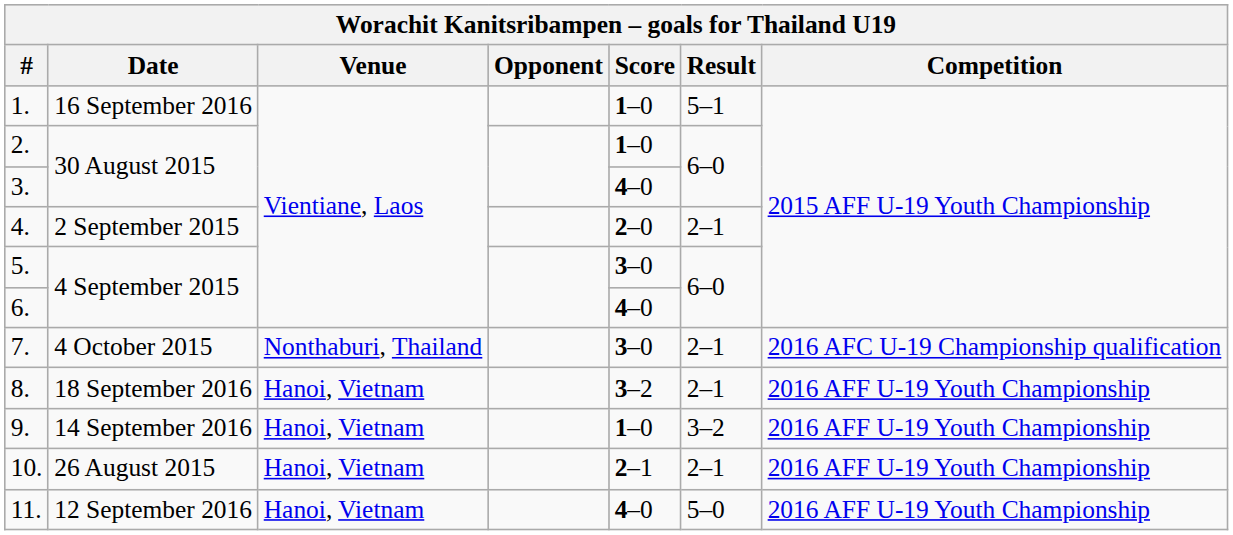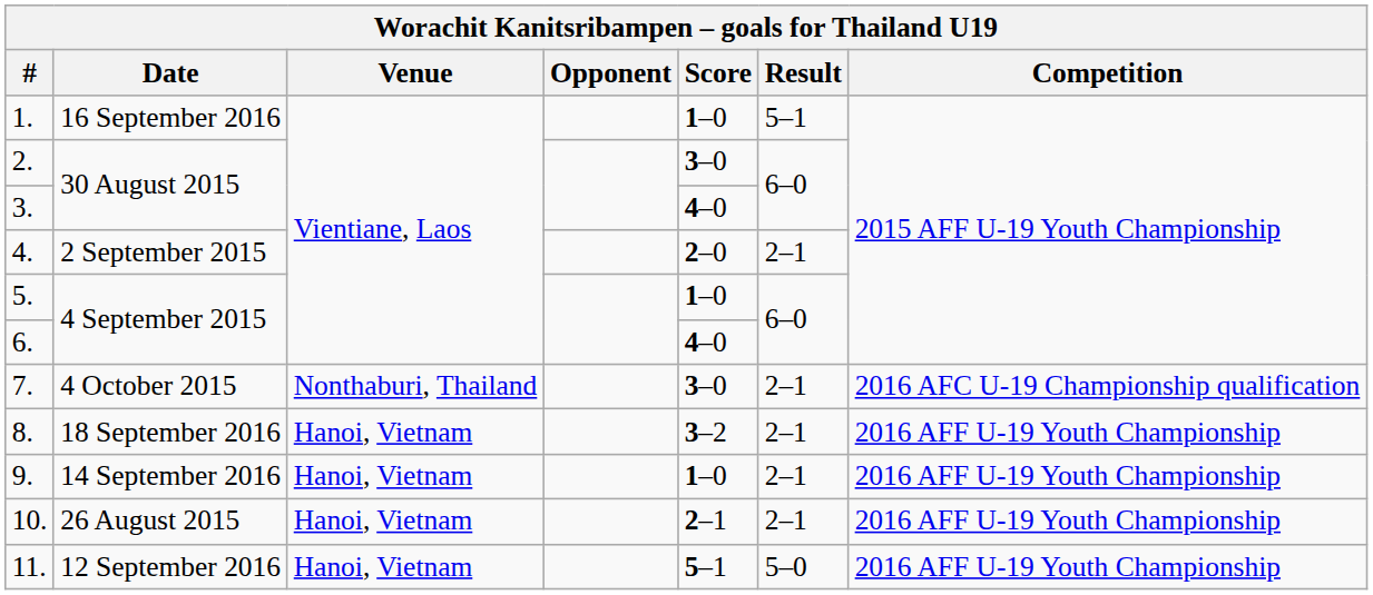2. | Score: 1–0 -> 3–0
5. | Score: 3–0 -> 1–0
9. | Result: 3–2 -> 2–1
11. | Score: 4–0 -> 5–1
